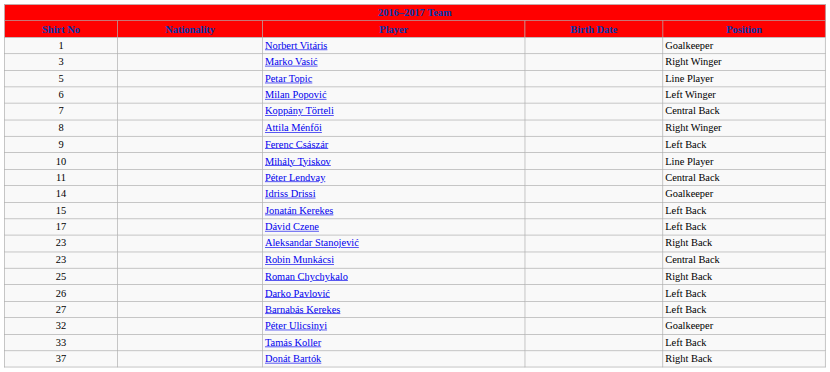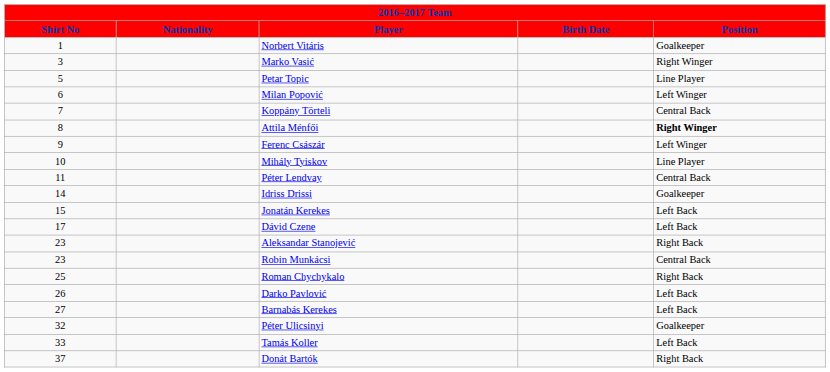Attila Ménfői | Position: normal -> bold
Ferenc Császár | Position: Left Back -> Left Winger
